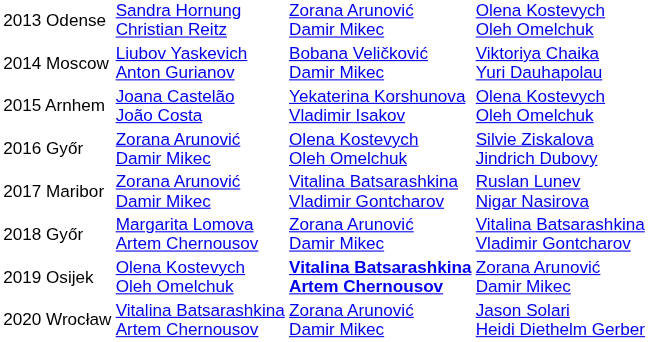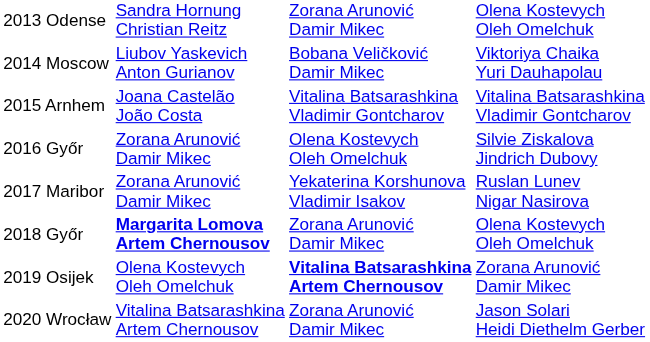2015 Arnhem | column 3: Yekaterina Korshunova Vladimir Isakov -> Vitalina Batsarashkina Vladimir Gontcharov
2015 Arnhem | column 4: Olena Kostevych Oleh Omelchuk -> Vitalina Batsarashkina Vladimir Gontcharov
2017 Maribor | column 3: Vitalina Batsarashkina Vladimir Gontcharov -> Yekaterina Korshunova Vladimir Isakov
2018 Győr | column 2: normal -> bold
2018 Győr | column 4: Vitalina Batsarashkina Vladimir Gontcharov -> Olena Kostevych Oleh Omelchuk
